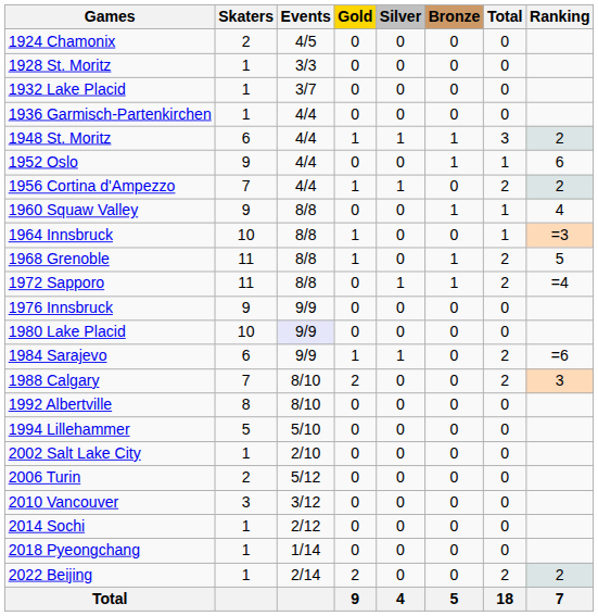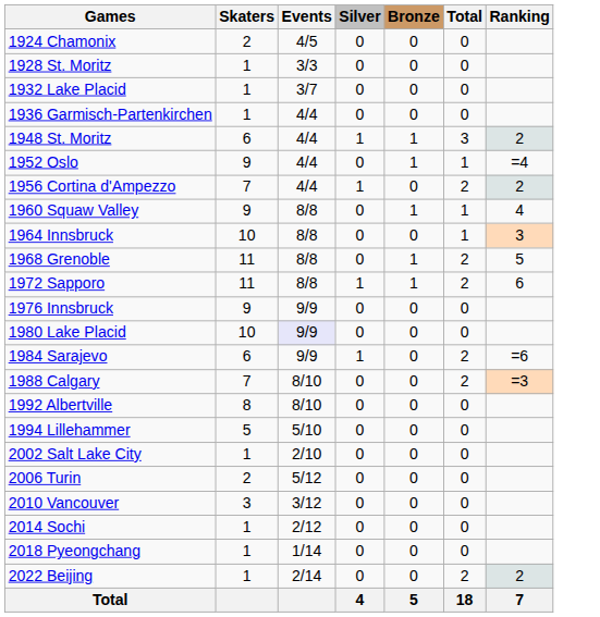- column: Gold | 0 | 0 | 0 | 0 | 1 | 0 | 1 | 0 | 1 | 1 | 0 | 0 | 0 | 1 | 2 | 0 | 0 | 0 | 0 | 0 | 0 | 0 | 2 | 9
1952 Oslo | Ranking: 6 -> =4
1964 Innsbruck | Ranking: =3 -> 3
1972 Sapporo | Ranking: =4 -> 6
1988 Calgary | Ranking: 3 -> =3
